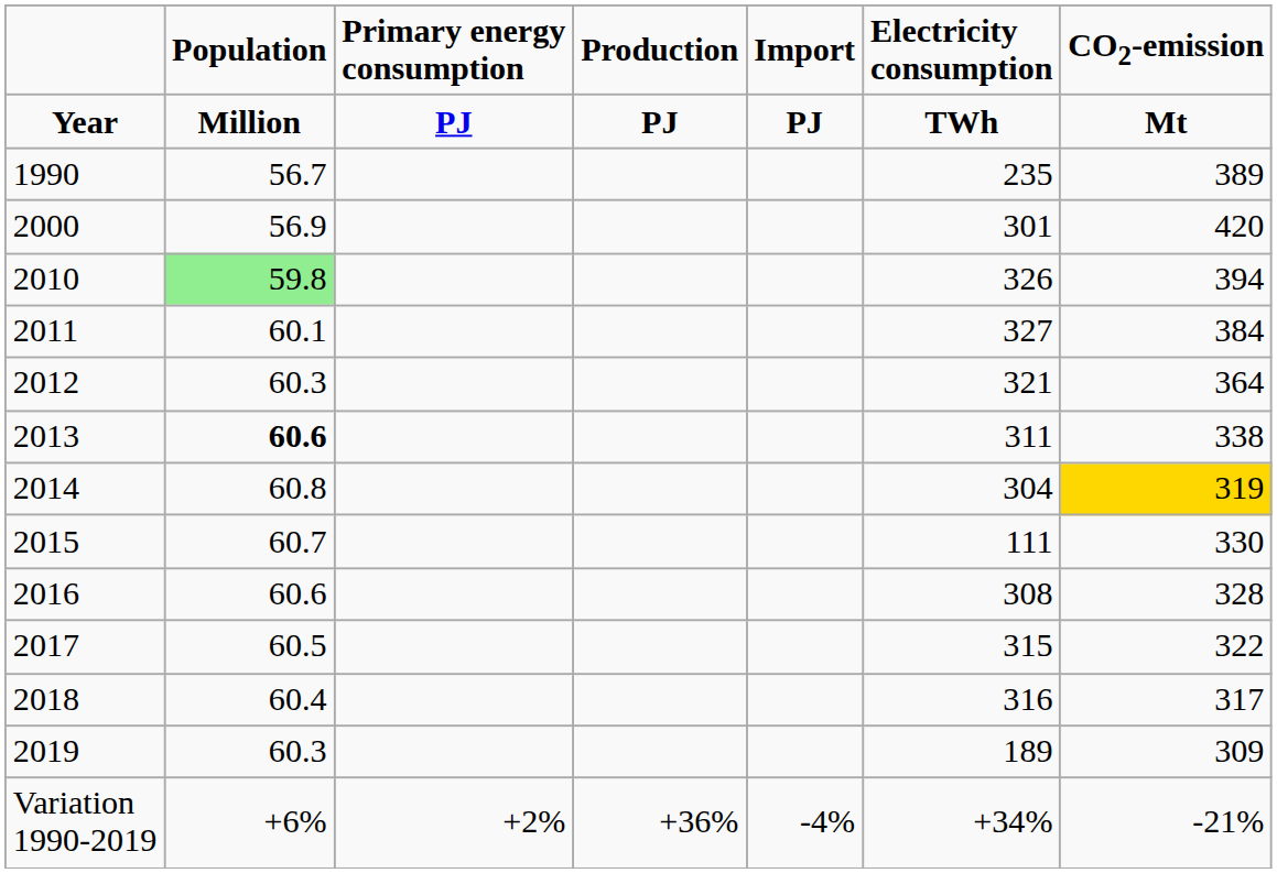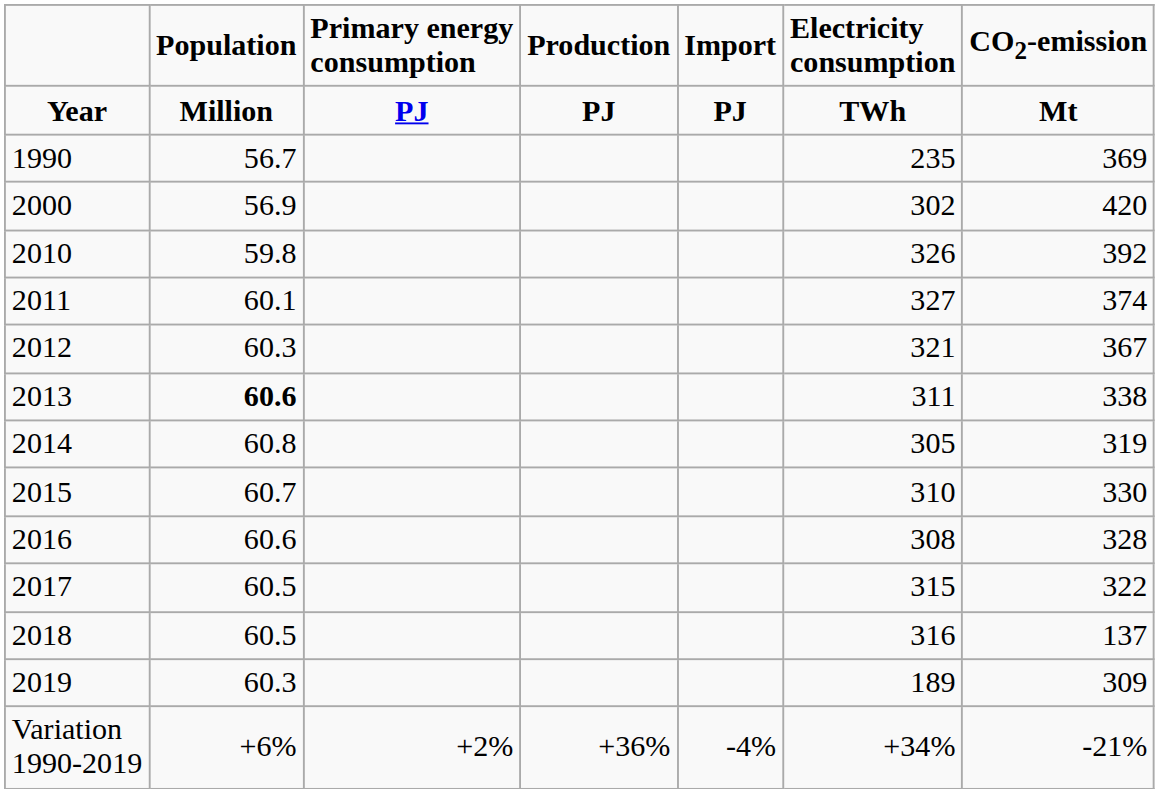1990 | column 7: 389 -> 369
2000 | column 6: 301 -> 302
2010 | column 2: lightgreen background -> no background
2010 | column 7: 394 -> 392
2011 | column 7: 384 -> 374
2012 | column 7: 364 -> 367
2014 | column 6: 304 -> 305
2014 | column 7: gold background -> no background
2015 | column 6: 111 -> 310
2018 | column 2: 60.4 -> 60.5
2018 | column 7: 317 -> 137
